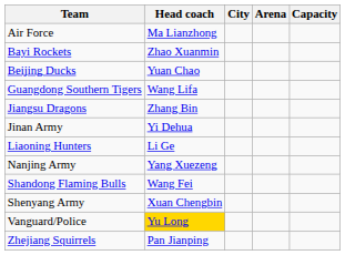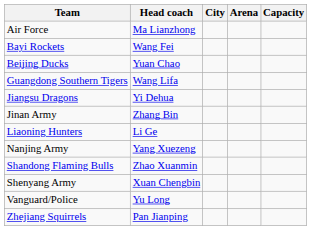Bayi Rockets | Head coach: Zhao Xuanmin -> Wang Fei
Jiangsu Dragons | Head coach: Zhang Bin -> Yi Dehua
Jinan Army | Head coach: Yi Dehua -> Zhang Bin
Shandong Flaming Bulls | Head coach: Wang Fei -> Zhao Xuanmin
Vanguard/Police | Head coach: gold background -> no background
